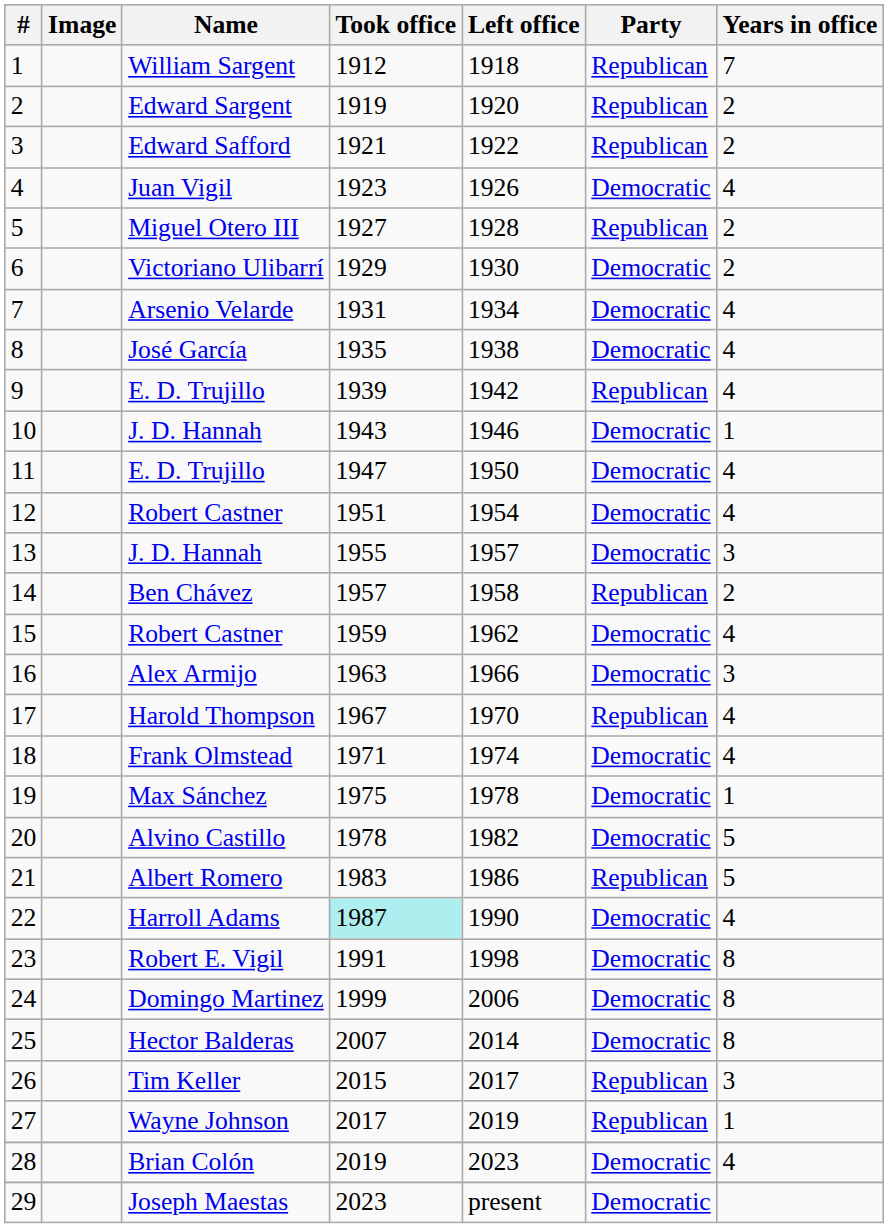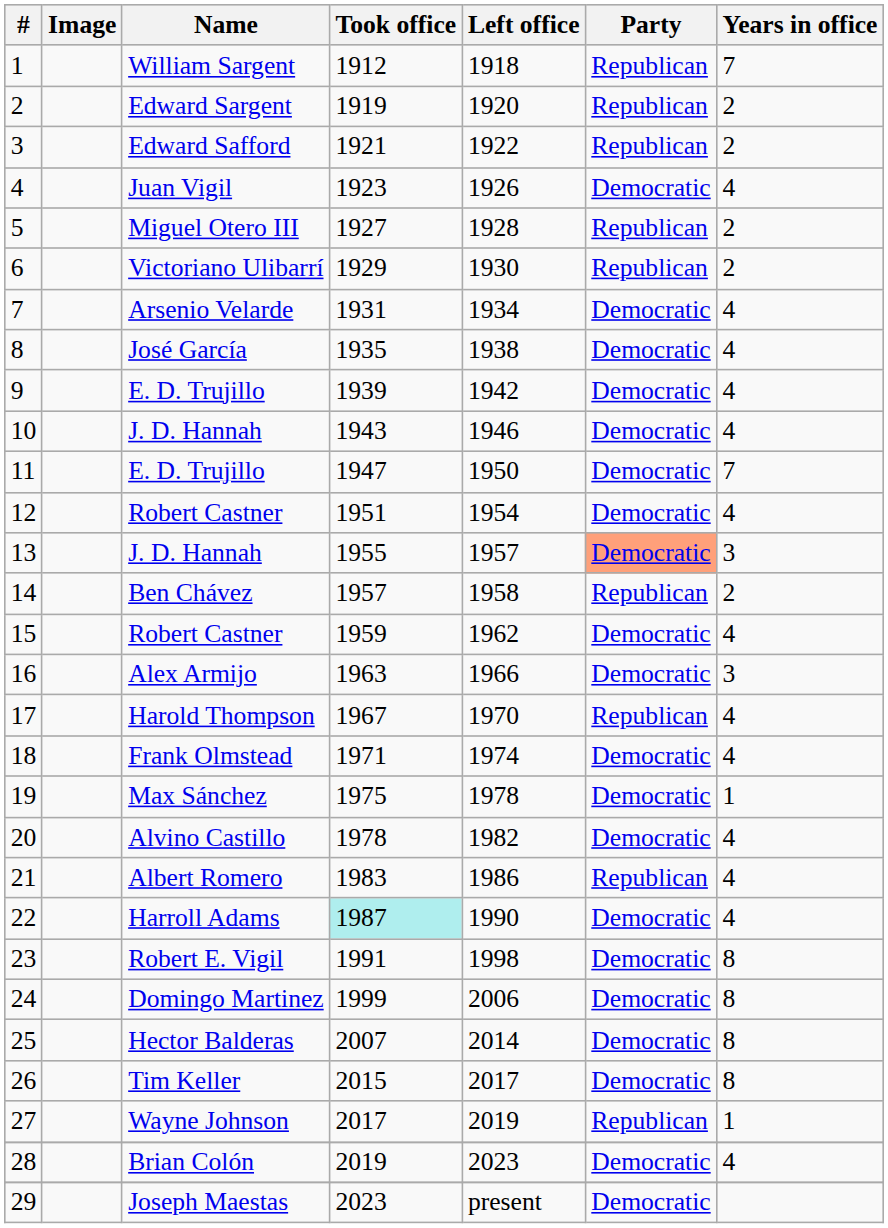6 | Party: Democratic -> Republican
9 | Party: Republican -> Democratic
10 | Years in office: 1 -> 4
11 | Years in office: 4 -> 7
13 | Party: no background -> lightsalmon background
20 | Years in office: 5 -> 4
21 | Years in office: 5 -> 4
26 | Party: Republican -> Democratic
26 | Years in office: 3 -> 8
